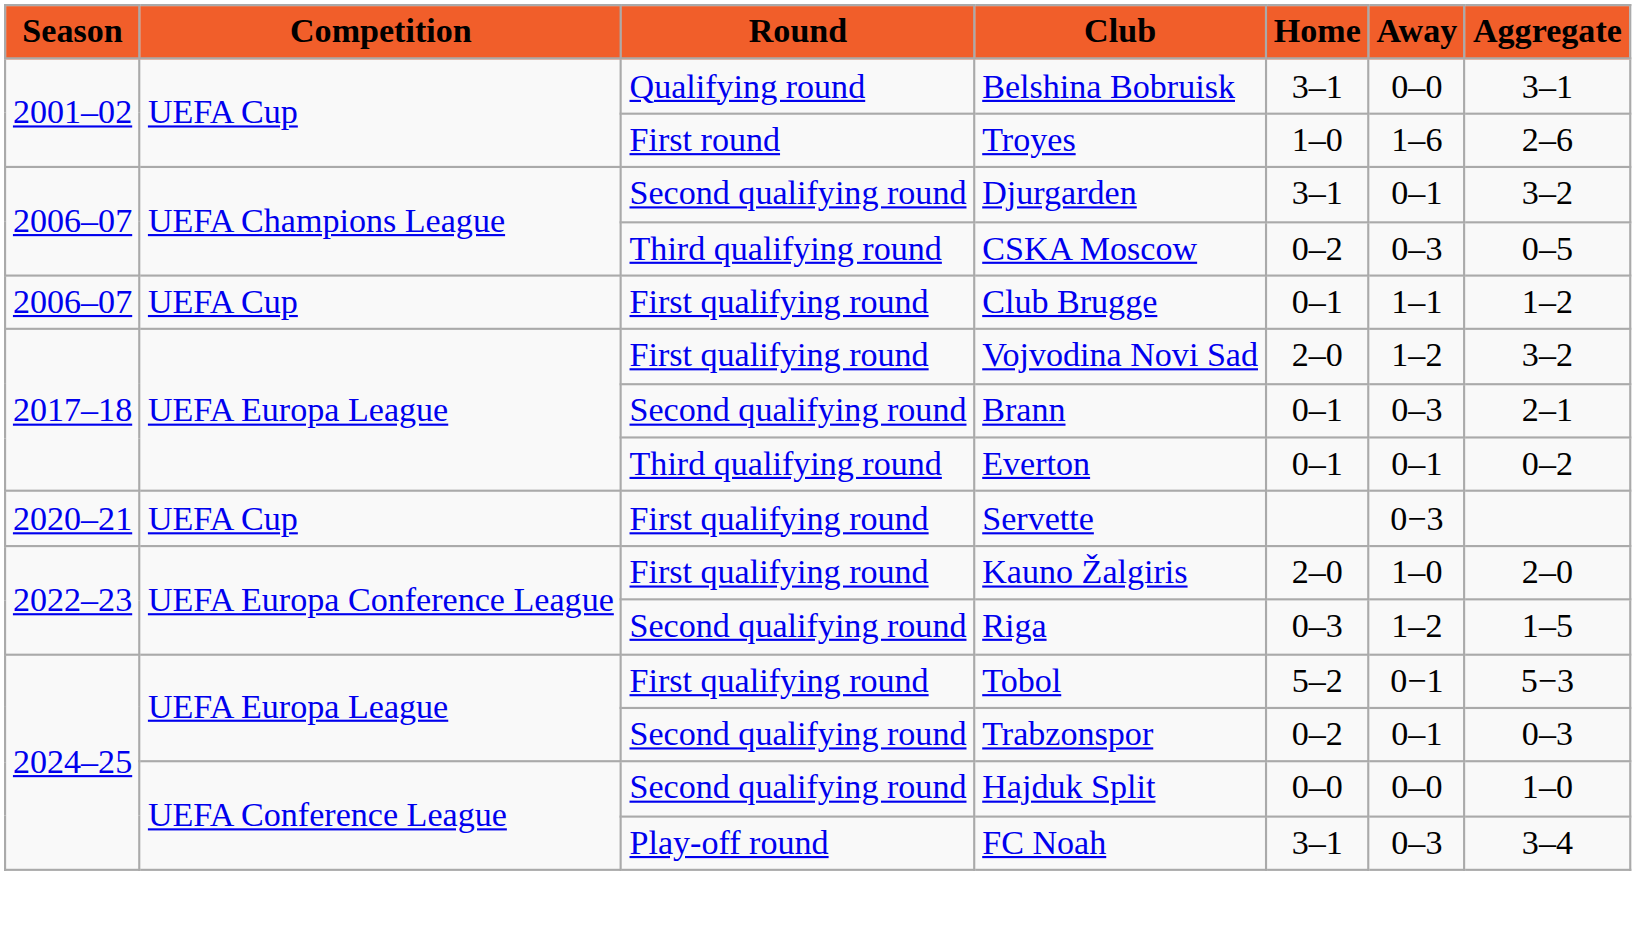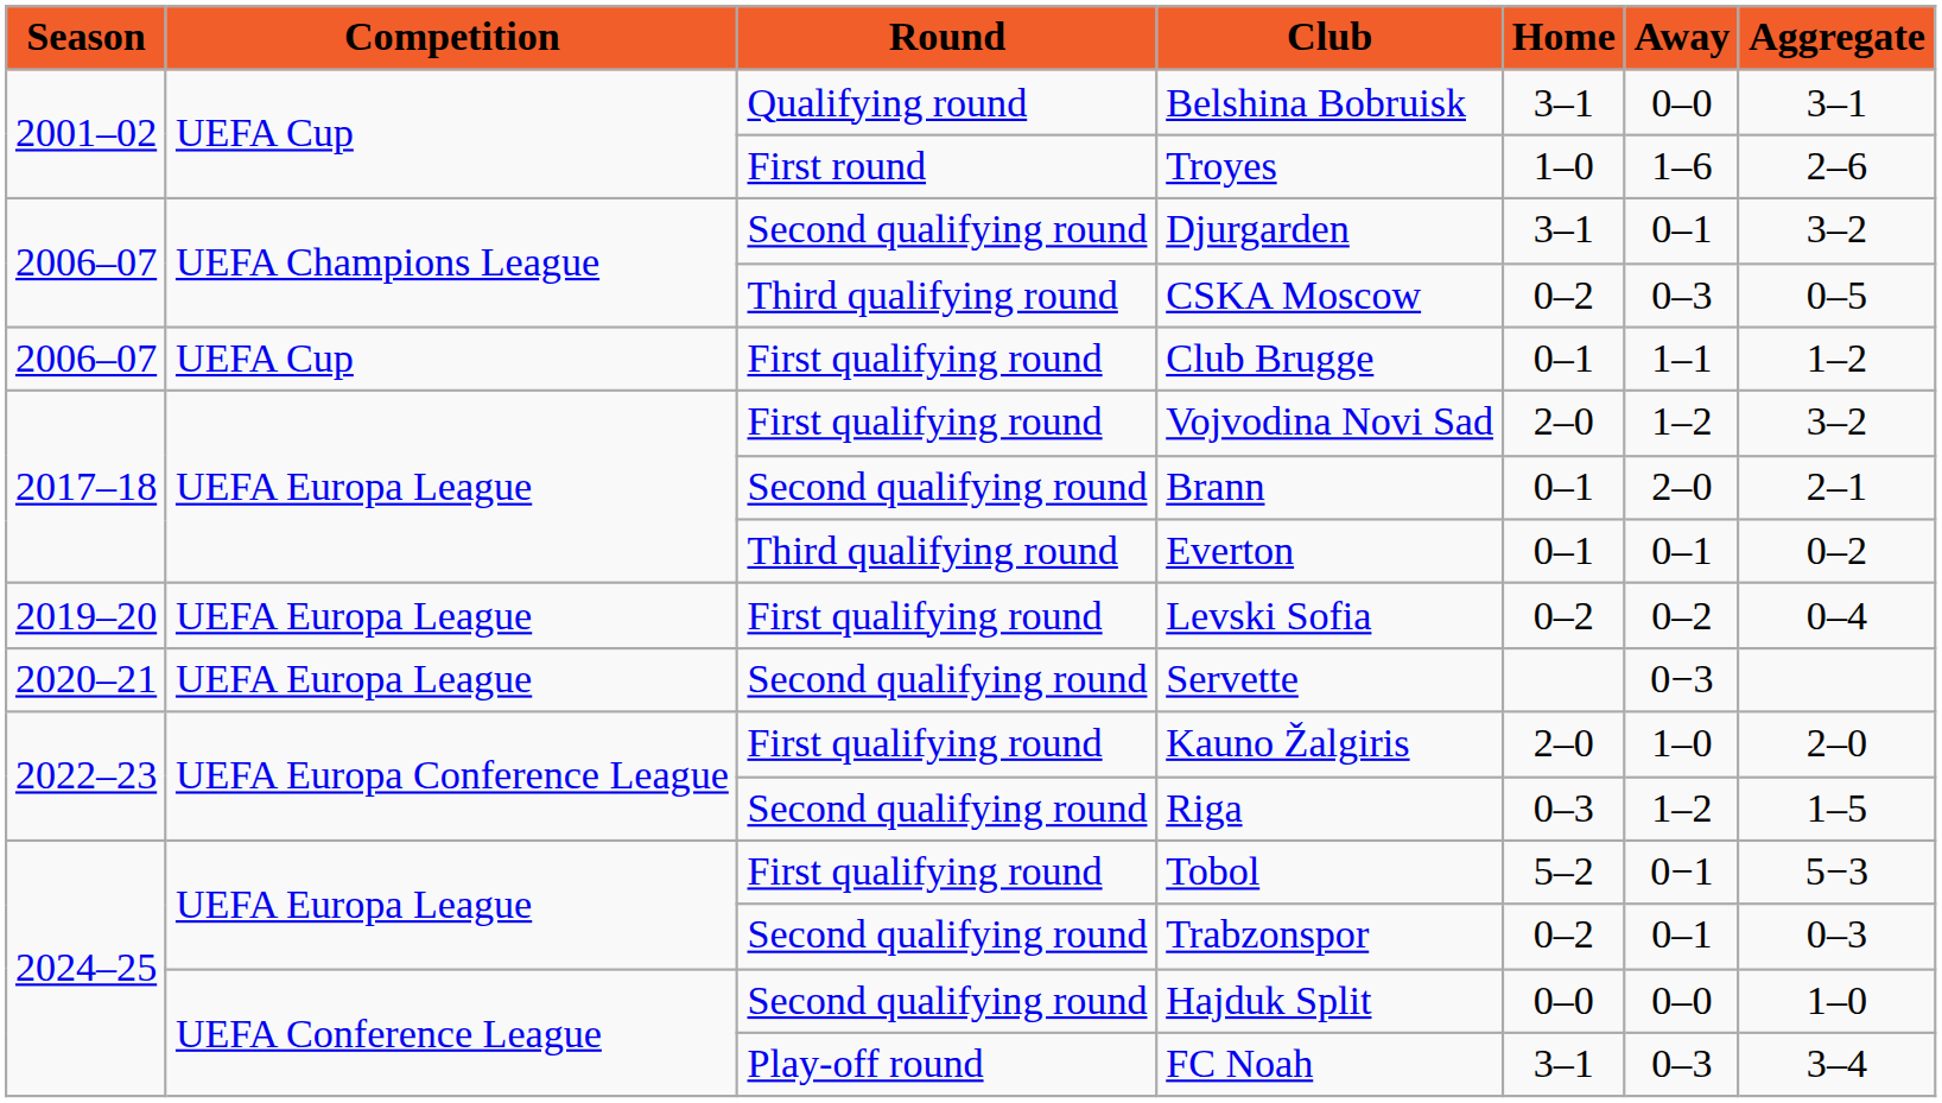Brann | Away: 0–3 -> 2–0
+ row: 2019–20 | UEFA Europa League | First qualifying round | Levski Sofia | 0–2 | 0–2 | 0–4
Servette | Competition: UEFA Cup -> UEFA Europa League
Servette | Round: First qualifying round -> Second qualifying round
